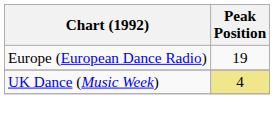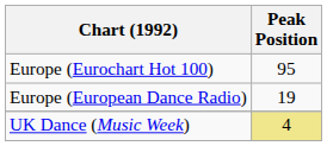+ row: Europe (Eurochart Hot 100) | 95
